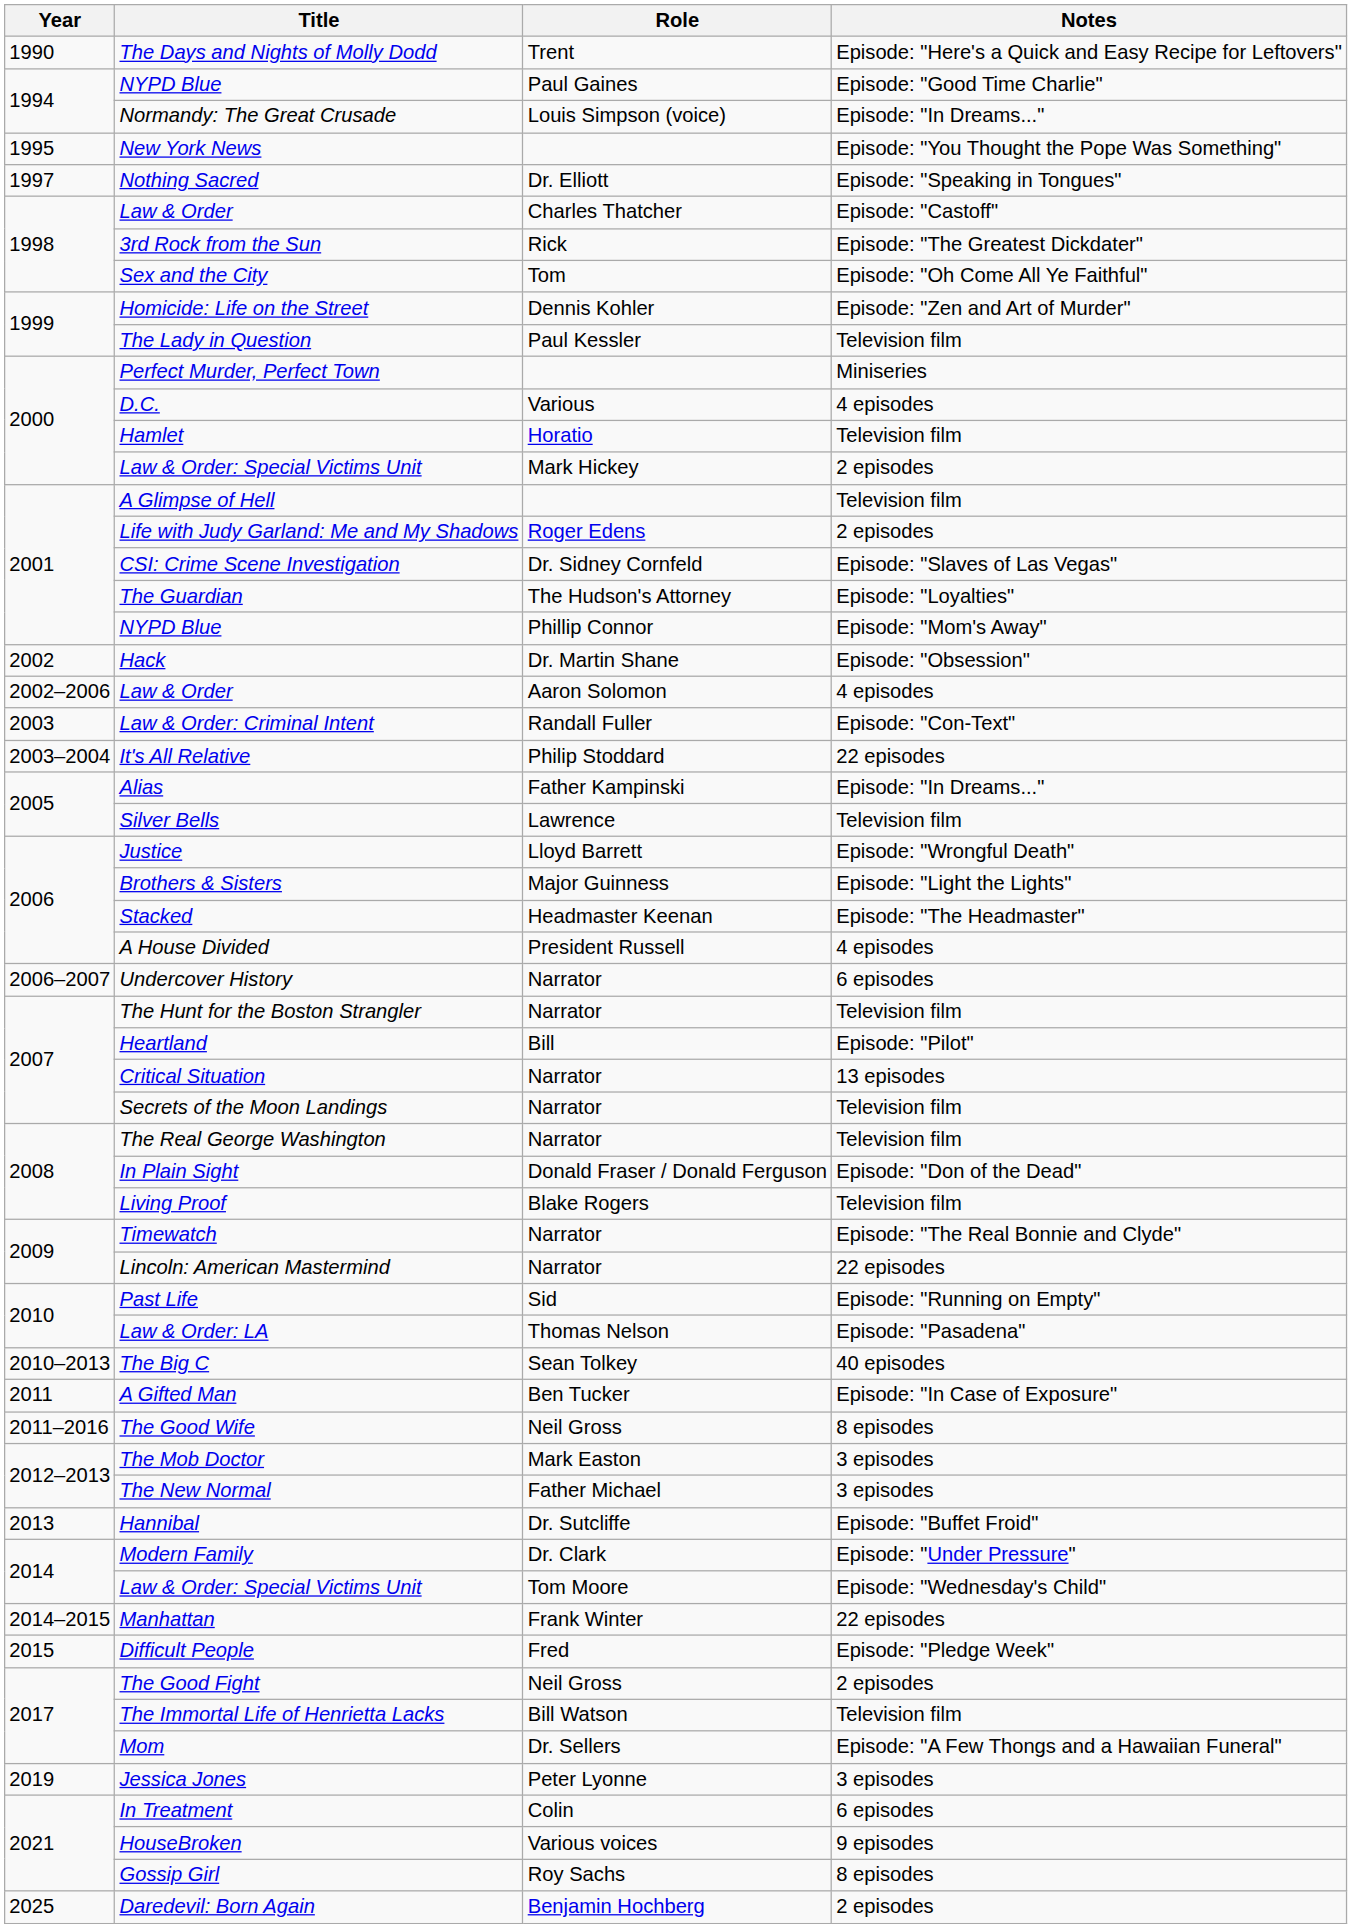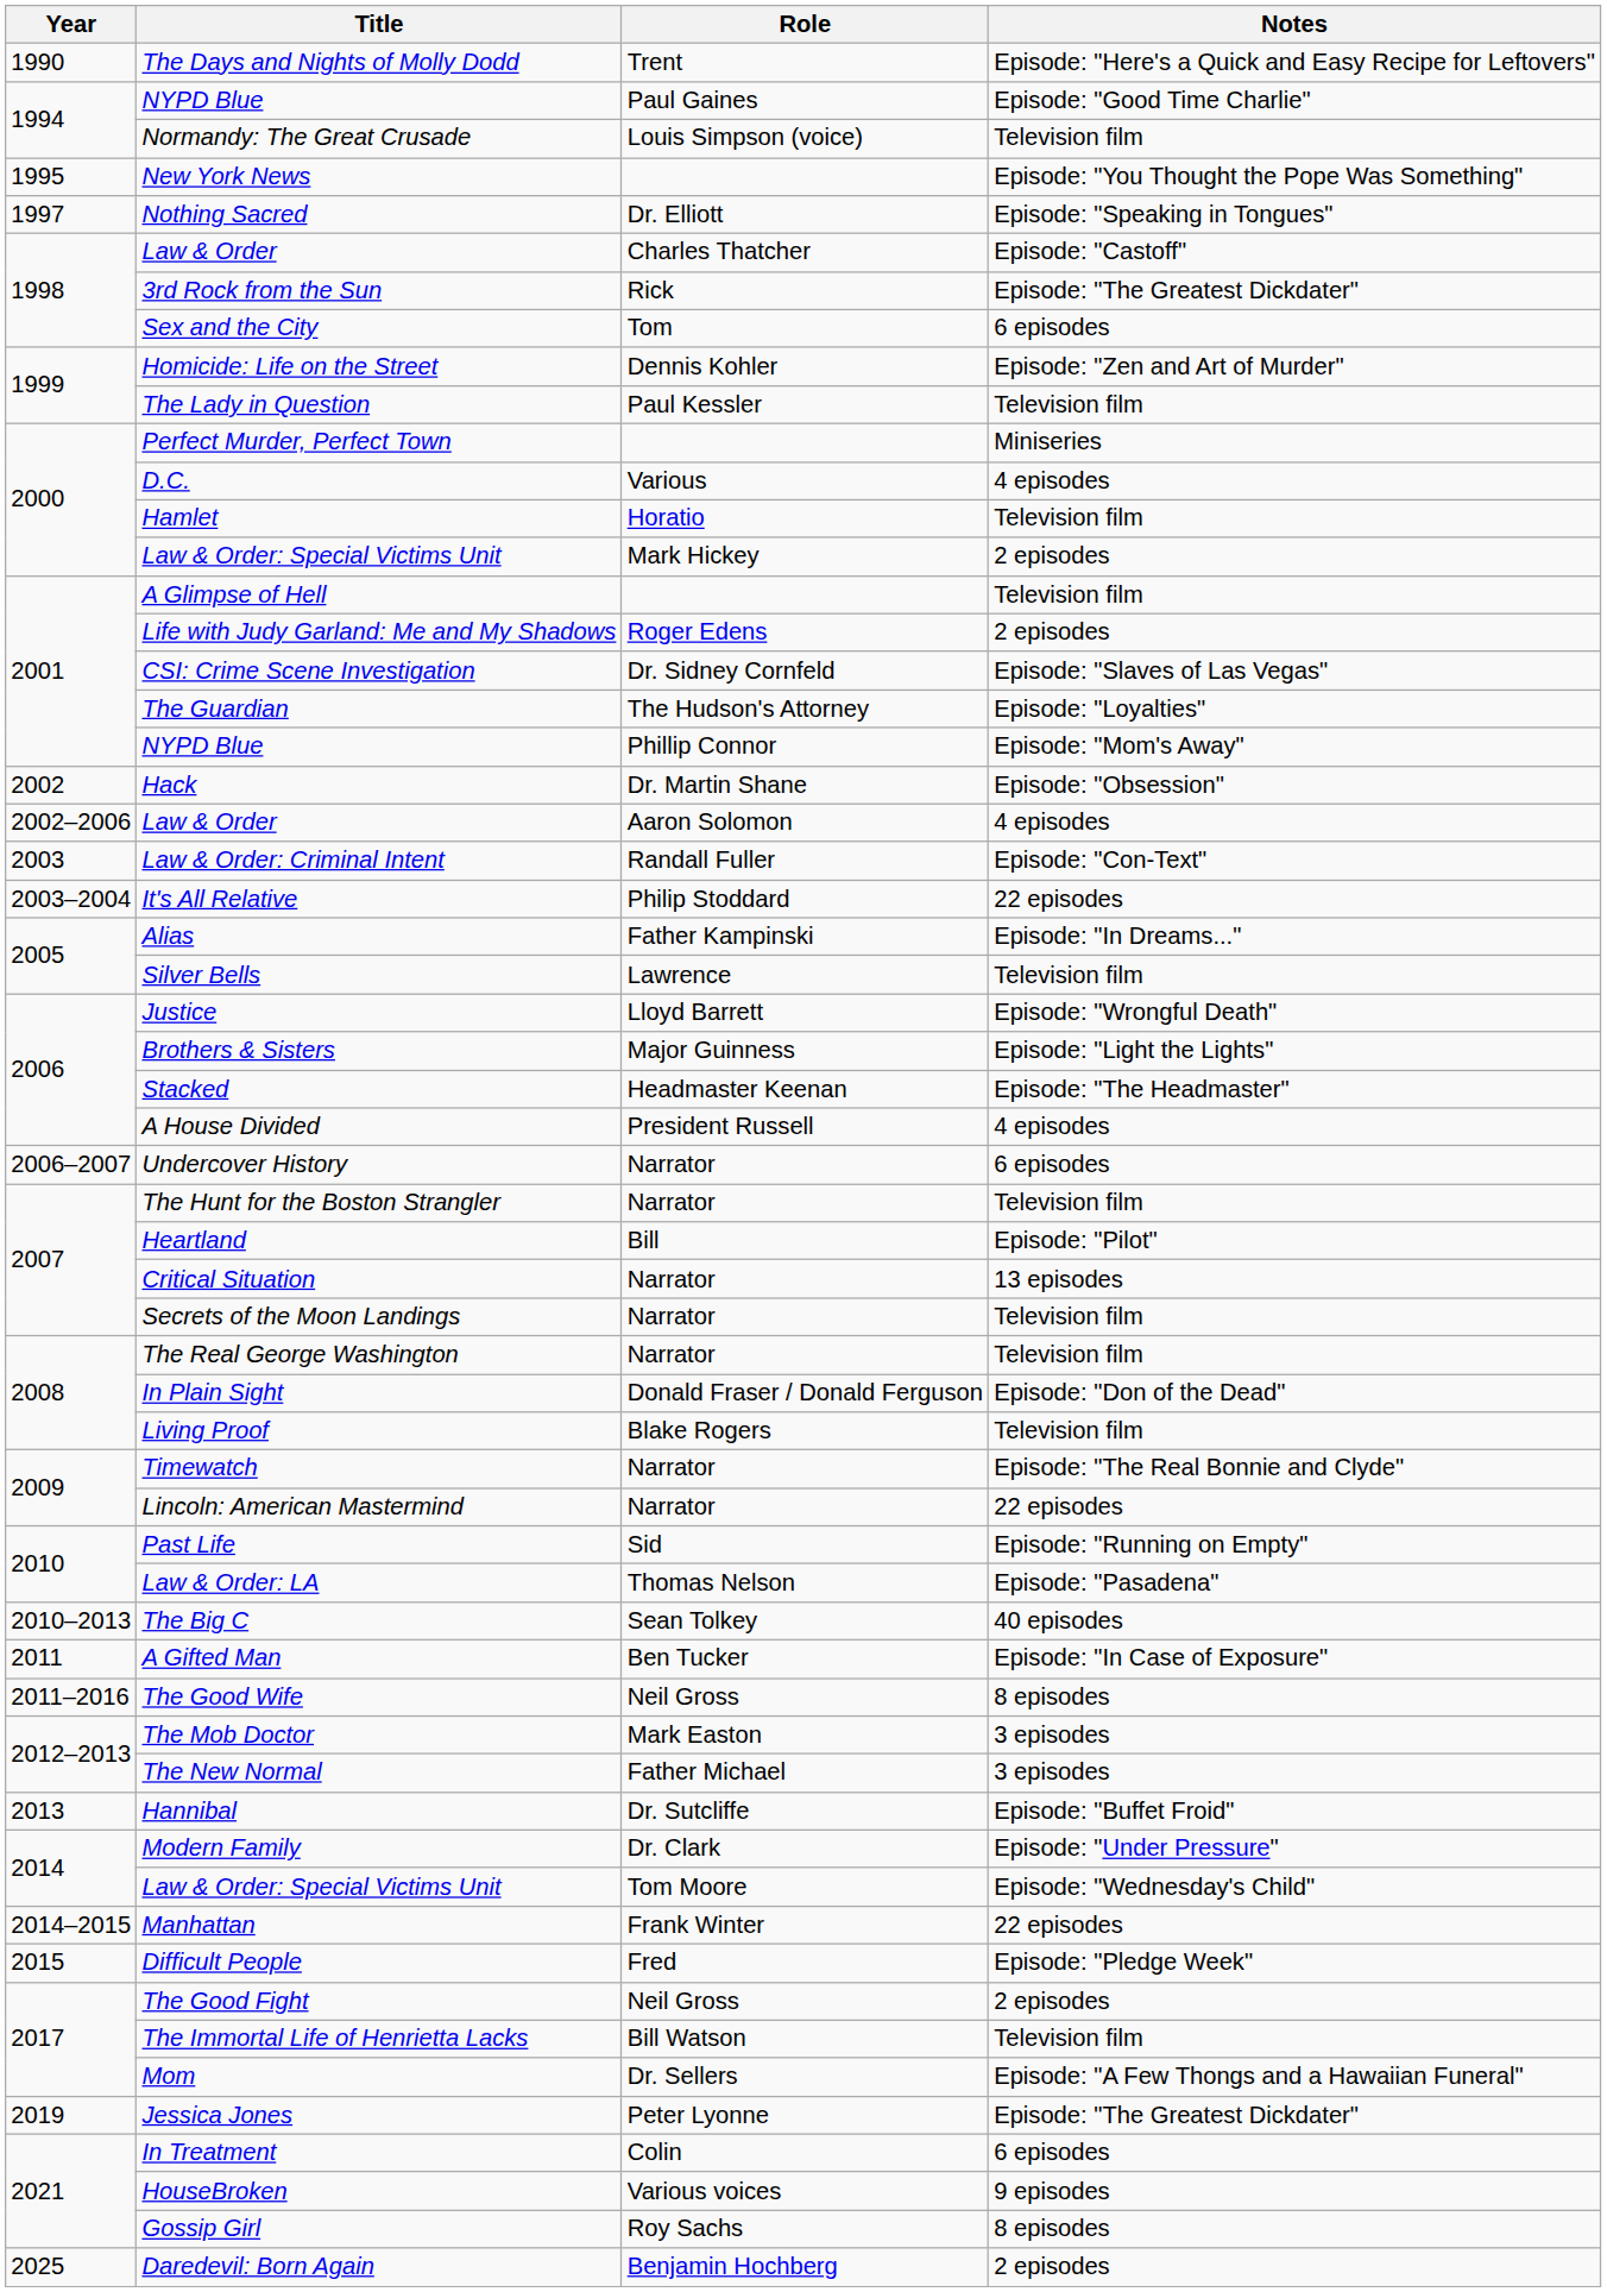Normandy: The Great Crusade | Notes: Episode: "In Dreams..." -> Television film
Sex and the City | Notes: Episode: "Oh Come All Ye Faithful" -> 6 episodes
Jessica Jones | Notes: 3 episodes -> Episode: "The Greatest Dickdater"
